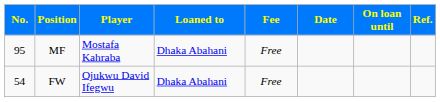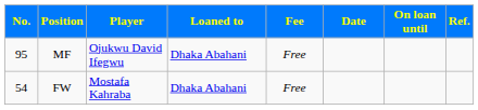MF | Player: Mostafa Kahraba -> Ojukwu David Ifegwu
FW | Player: Ojukwu David Ifegwu -> Mostafa Kahraba
